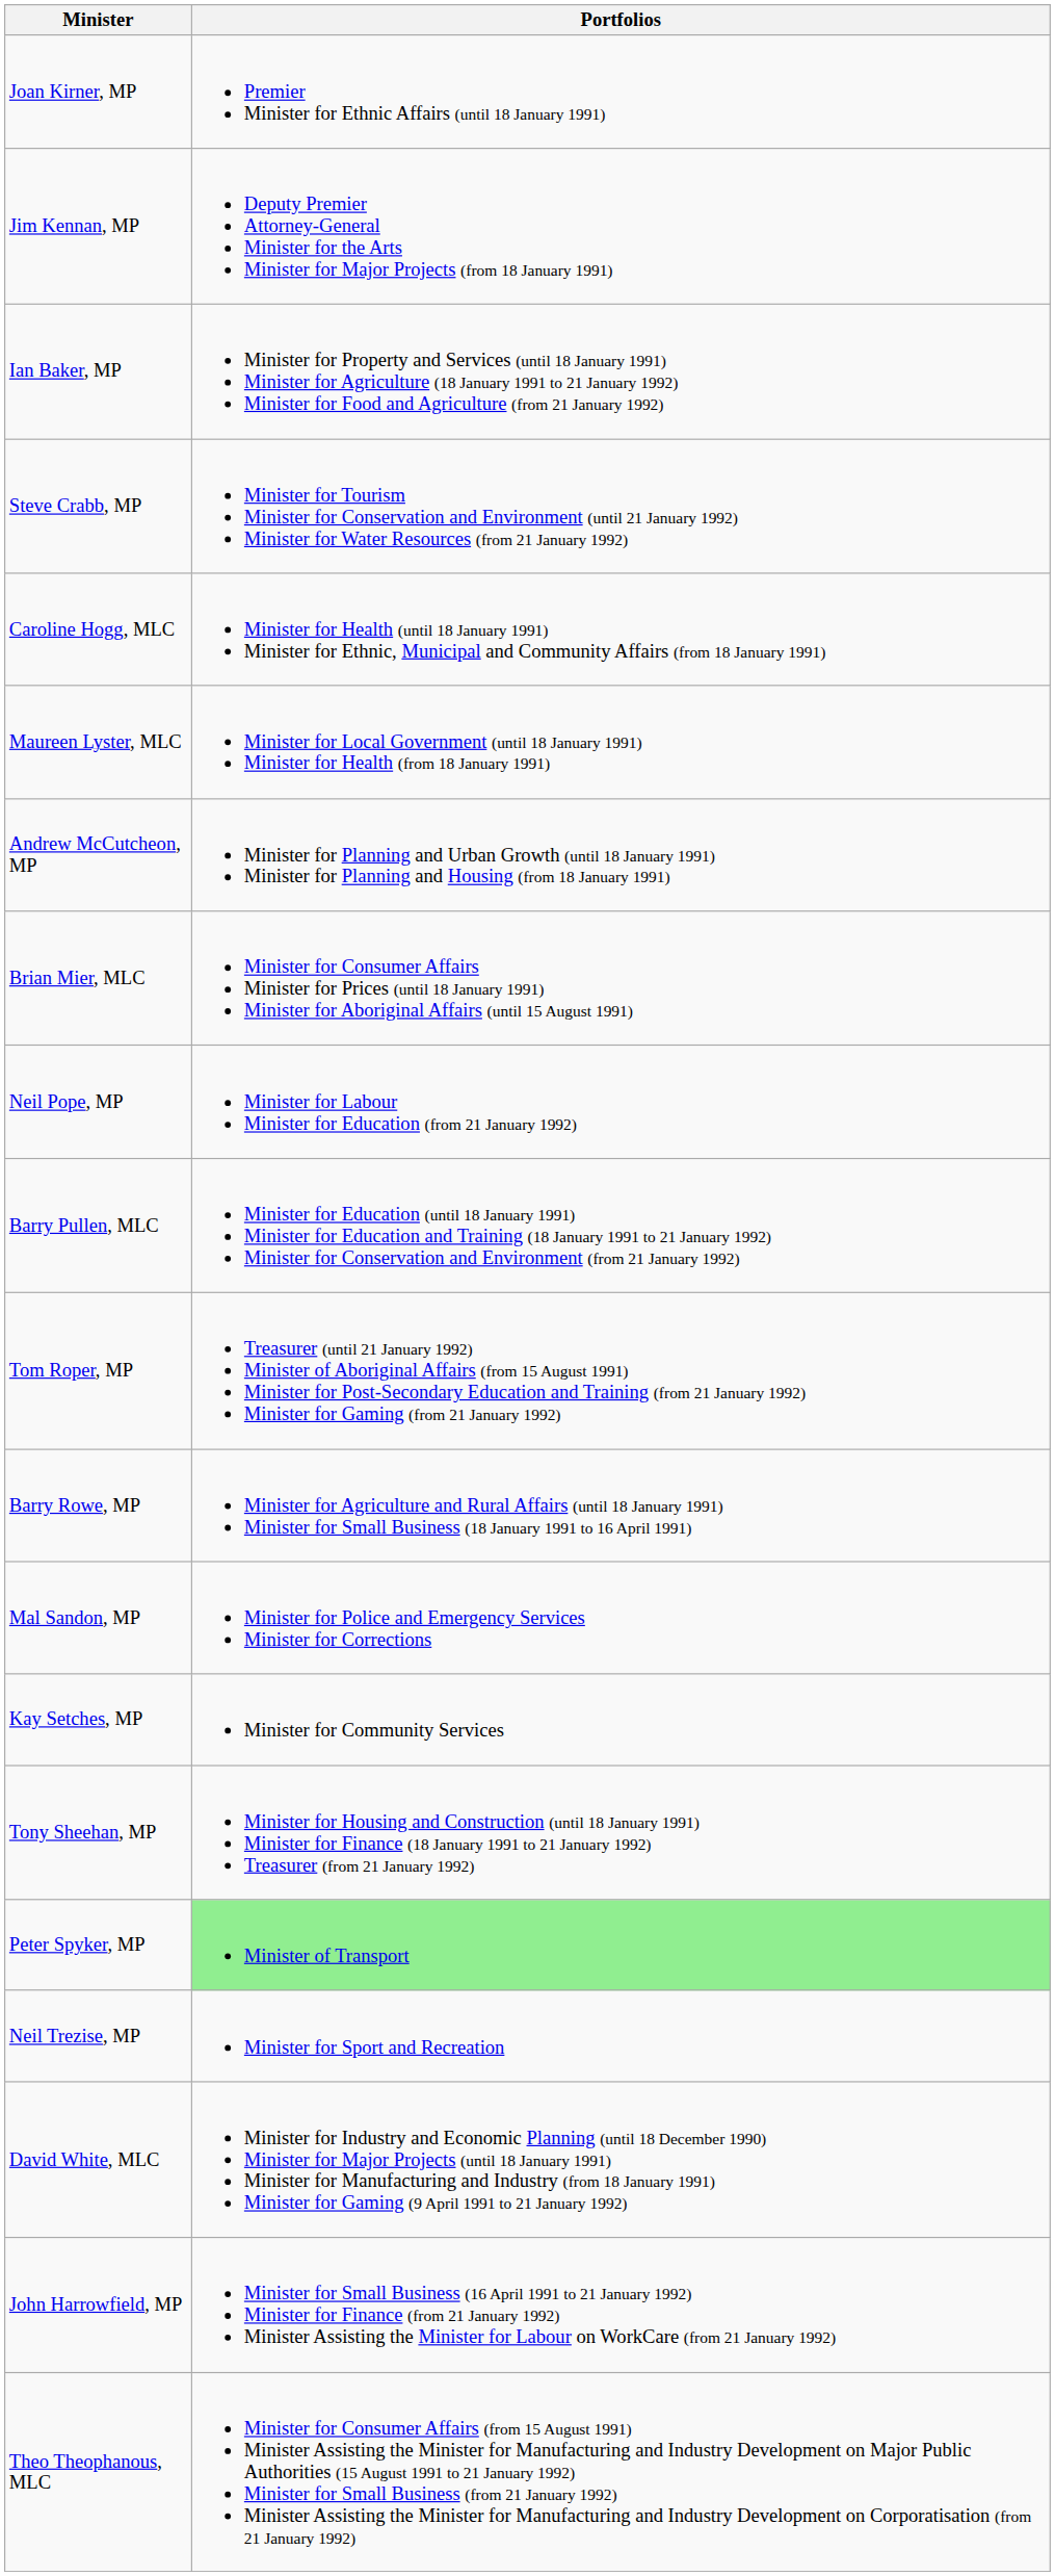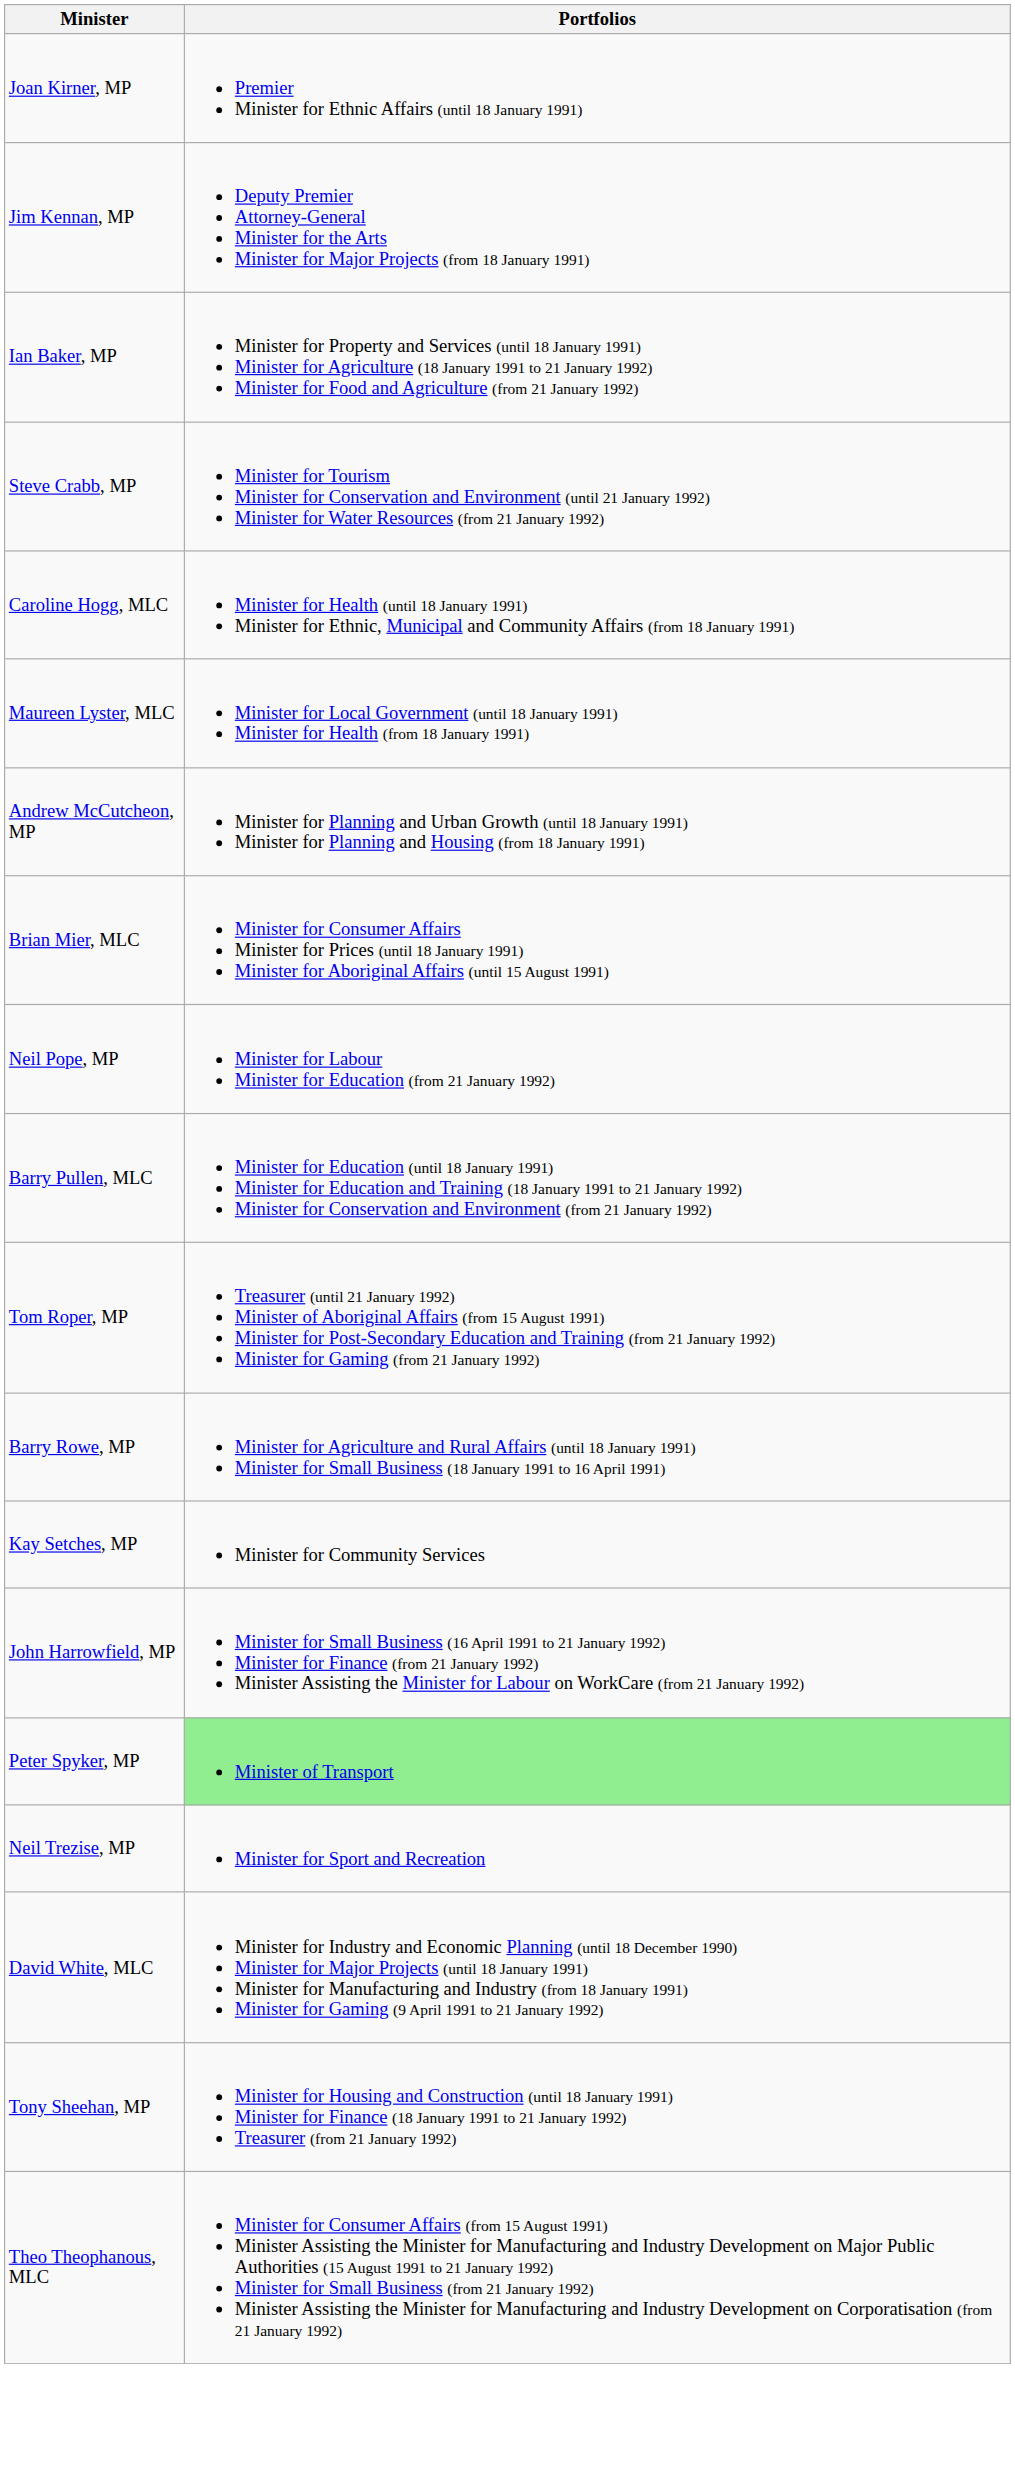- row: Mal Sandon, MP | Minister for Police and Emergency Services Minister for Corrections
rows swapped: Tony Sheehan, MP <-> John Harrowfield, MP
